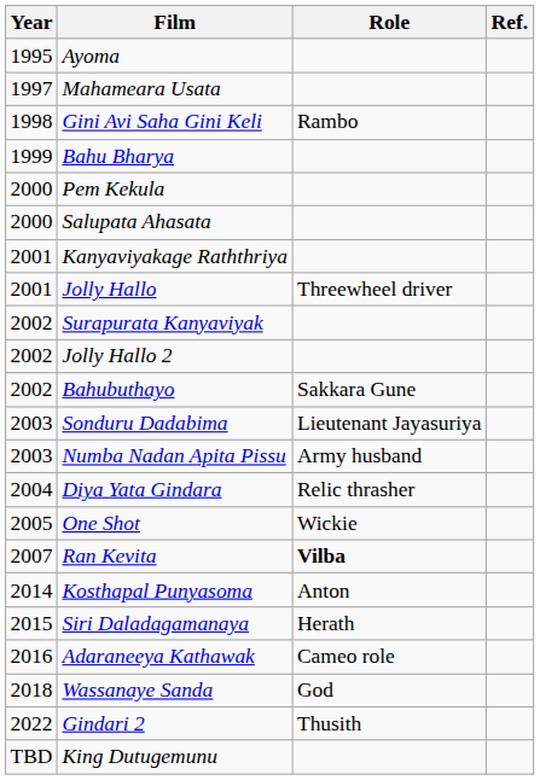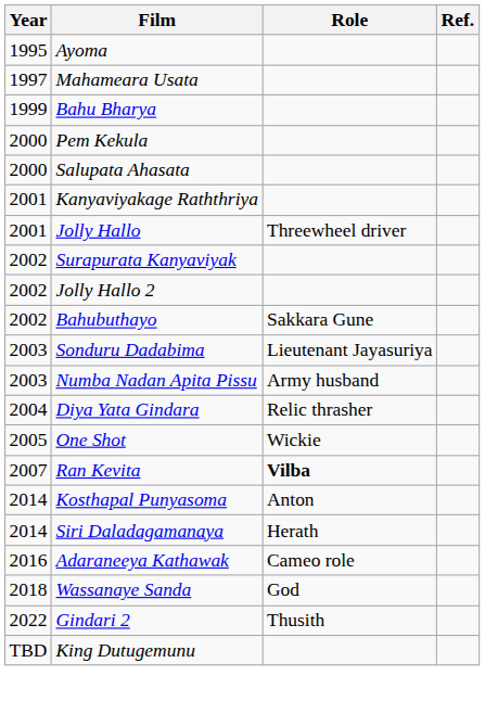- row: 1998 | Gini Avi Saha Gini Keli | Rambo
Siri Daladagamanaya | Year: 2015 -> 2014
